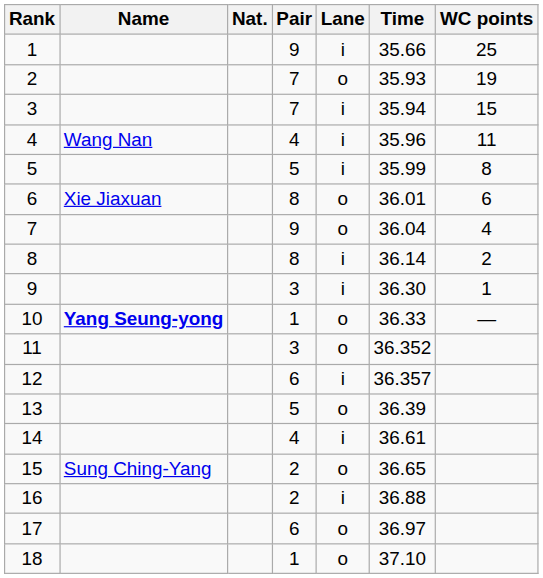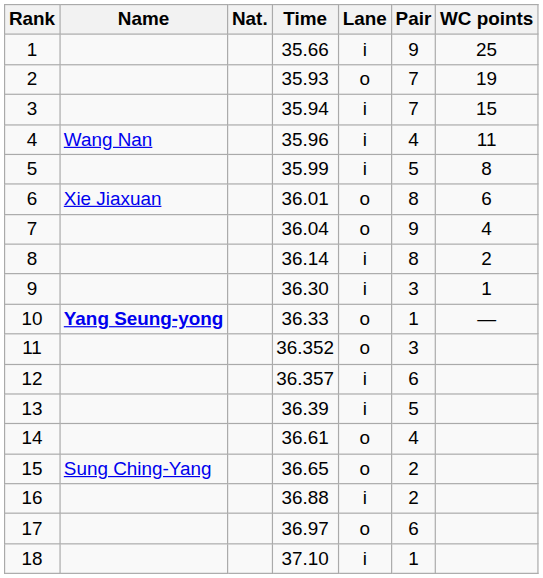columns swapped: Pair <-> Time
13 | Lane: o -> i
14 | Lane: i -> o
18 | Lane: o -> i
